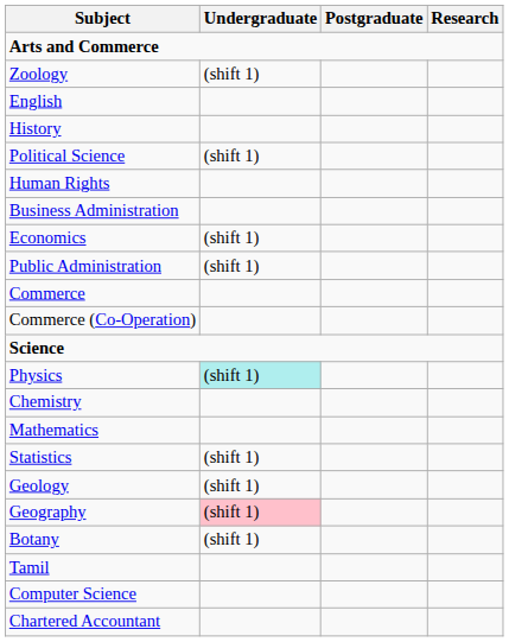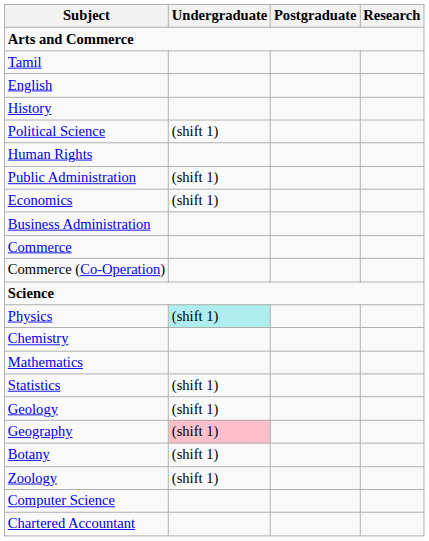rows swapped: Tamil <-> Zoology
rows swapped: Public Administration <-> Business Administration
